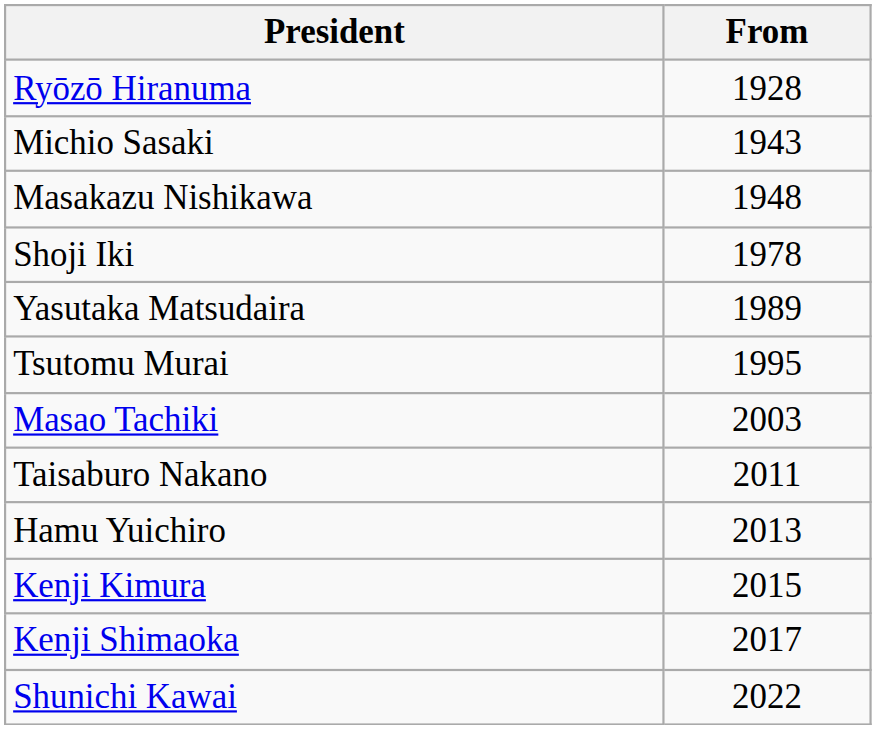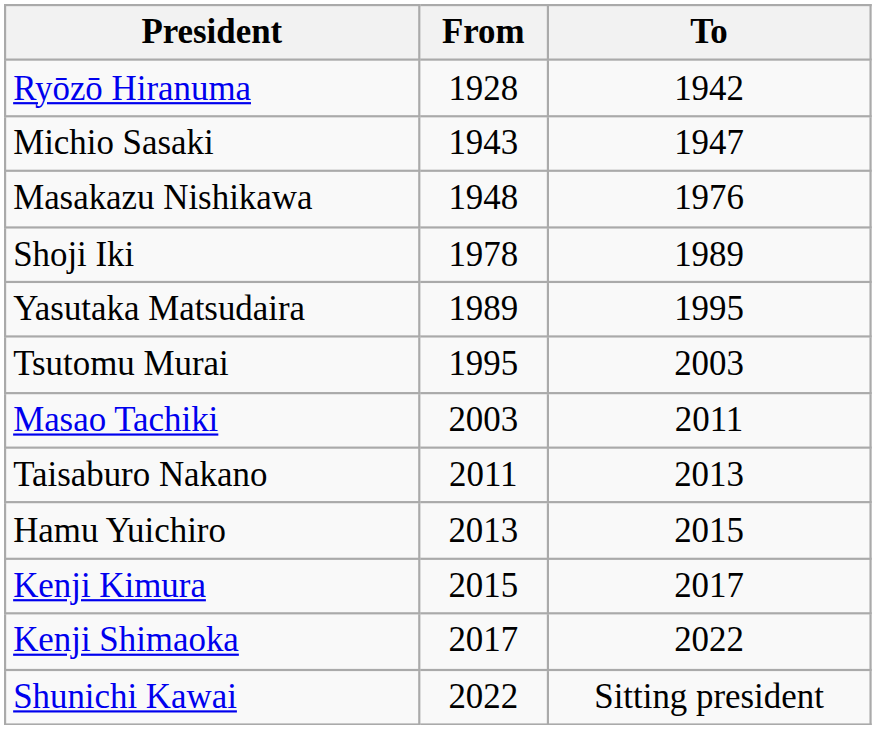+ column: To | 1942 | 1947 | 1976 | 1989 | 1995 | 2003 | 2011 | 2013 | 2015 | 2017 | 2022 | Sitting president
